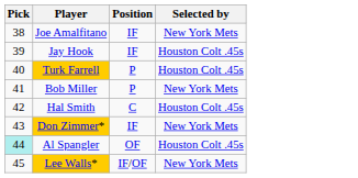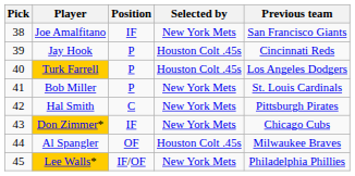+ column: Previous team | San Francisco Giants | Cincinnati Reds | Los Angeles Dodgers | St. Louis Cardinals | Pittsburgh Pirates | Chicago Cubs | Milwaukee Braves | Philadelphia Phillies
Jay Hook | Position: IF -> P
Hal Smith | Selected by: Houston Colt .45s -> New York Mets
Al Spangler | Pick: paleturquoise background -> no background
